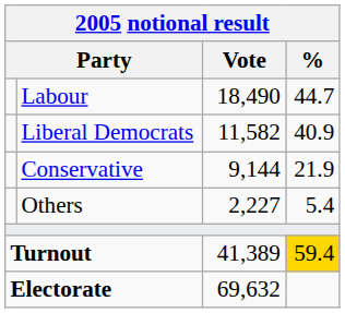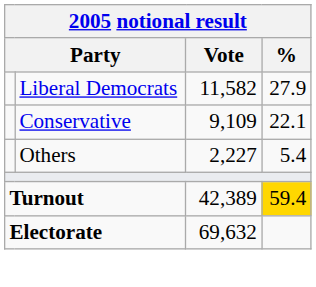- row: Labour | 18,490 | 44.7
Liberal Democrats | %: 40.9 -> 27.9
Conservative | Vote: 9,144 -> 9,109
Conservative | %: 21.9 -> 22.1
Turnout | Vote: 41,389 -> 42,389
